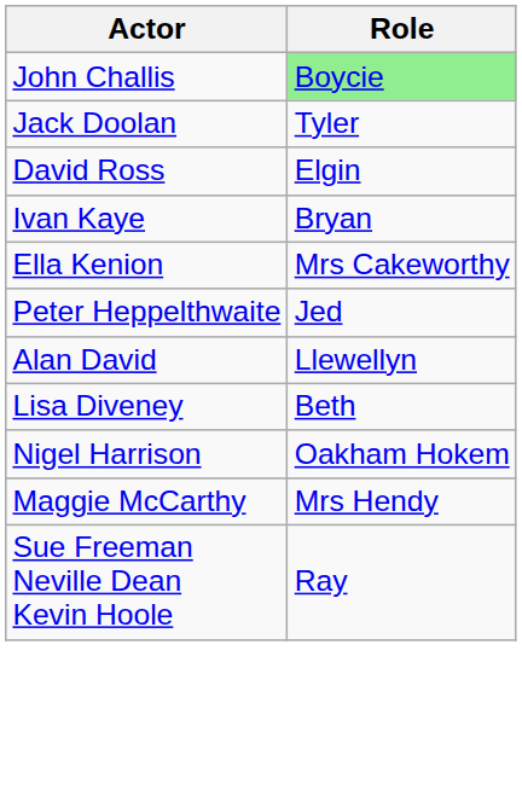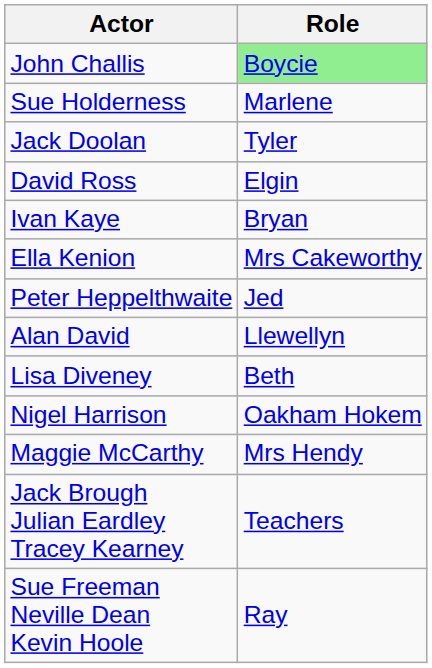+ row: Sue Holderness | Marlene
+ row: Jack Brough Julian Eardley Tracey Kearney | Teachers
